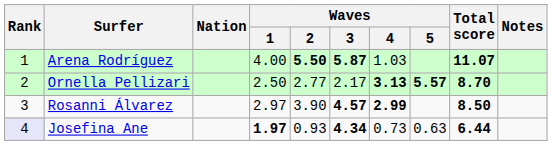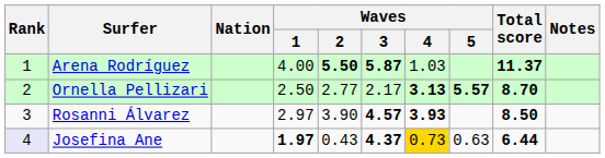Arena Rodríguez | Total score: 11.07 -> 11.37
Rosanni Álvarez | Waves / 4: 2.99 -> 3.93
Josefina Ane | Waves / 2: 0.93 -> 0.43
Josefina Ane | Waves / 3: 4.34 -> 4.37
Josefina Ane | Waves / 4: no background -> gold background
